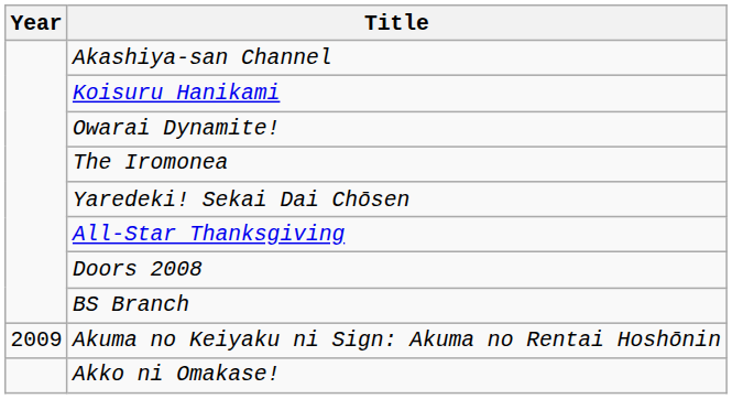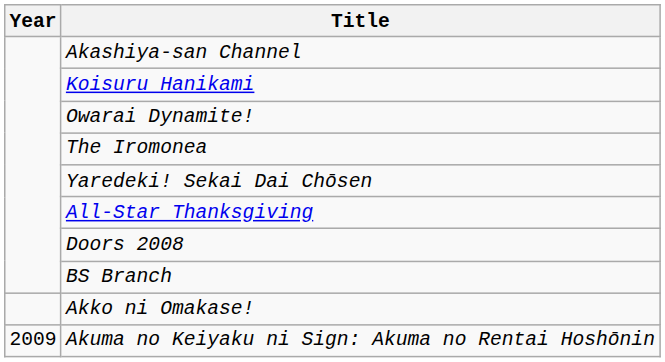rows swapped: Akuma no Keiyaku ni Sign: Akuma no Rentai Hoshōnin <-> Akko ni Omakase!
